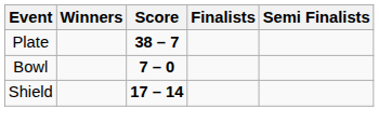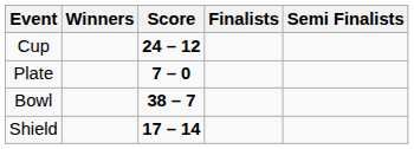+ row: Cup | 24 – 12
Plate | Score: 38 – 7 -> 7 – 0
Bowl | Score: 7 – 0 -> 38 – 7
